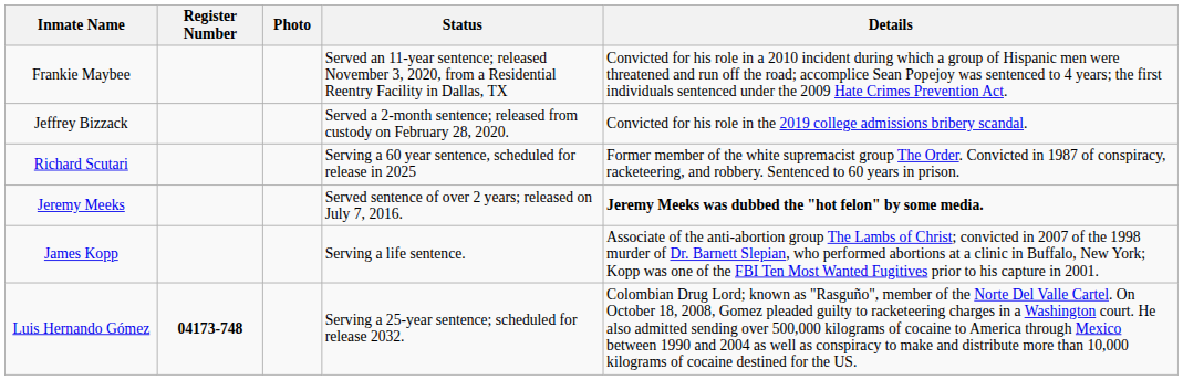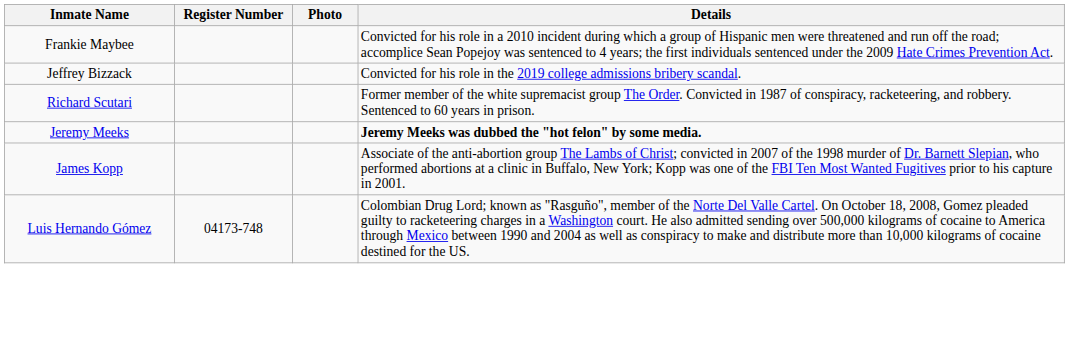- column: Status | Served an 11-year sentence; released November 3, 2020, from a Residential Reentry Facility in Dallas, TX | Served a 2-month sentence; released from custody on February 28, 2020. | Serving a 60 year sentence, scheduled for release in 2025 | Served sentence of over 2 years; released on July 7, 2016. | Serving a life sentence. | Serving a 25-year sentence; scheduled for release 2032.
Luis Hernando Gómez | Register Number: bold -> normal
